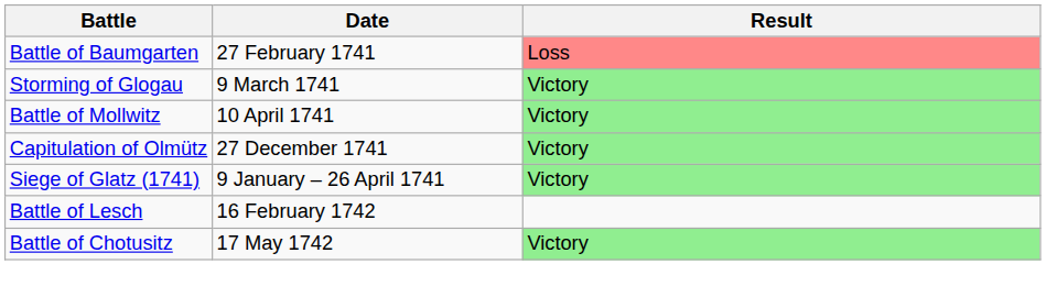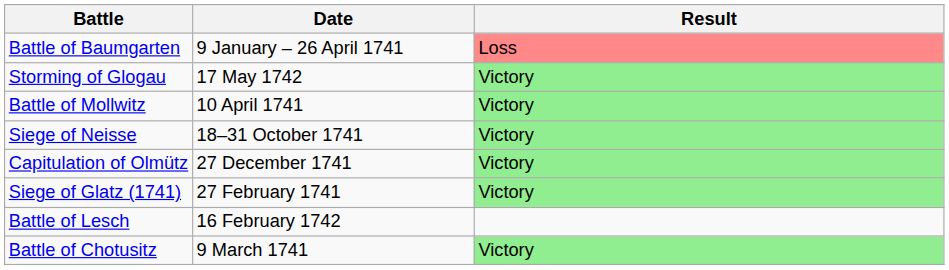Battle of Baumgarten | Date: 27 February 1741 -> 9 January – 26 April 1741
Storming of Glogau | Date: 9 March 1741 -> 17 May 1742
+ row: Siege of Neisse | 18–31 October 1741 | Victory
Siege of Glatz (1741) | Date: 9 January – 26 April 1741 -> 27 February 1741
Battle of Chotusitz | Date: 17 May 1742 -> 9 March 1741
